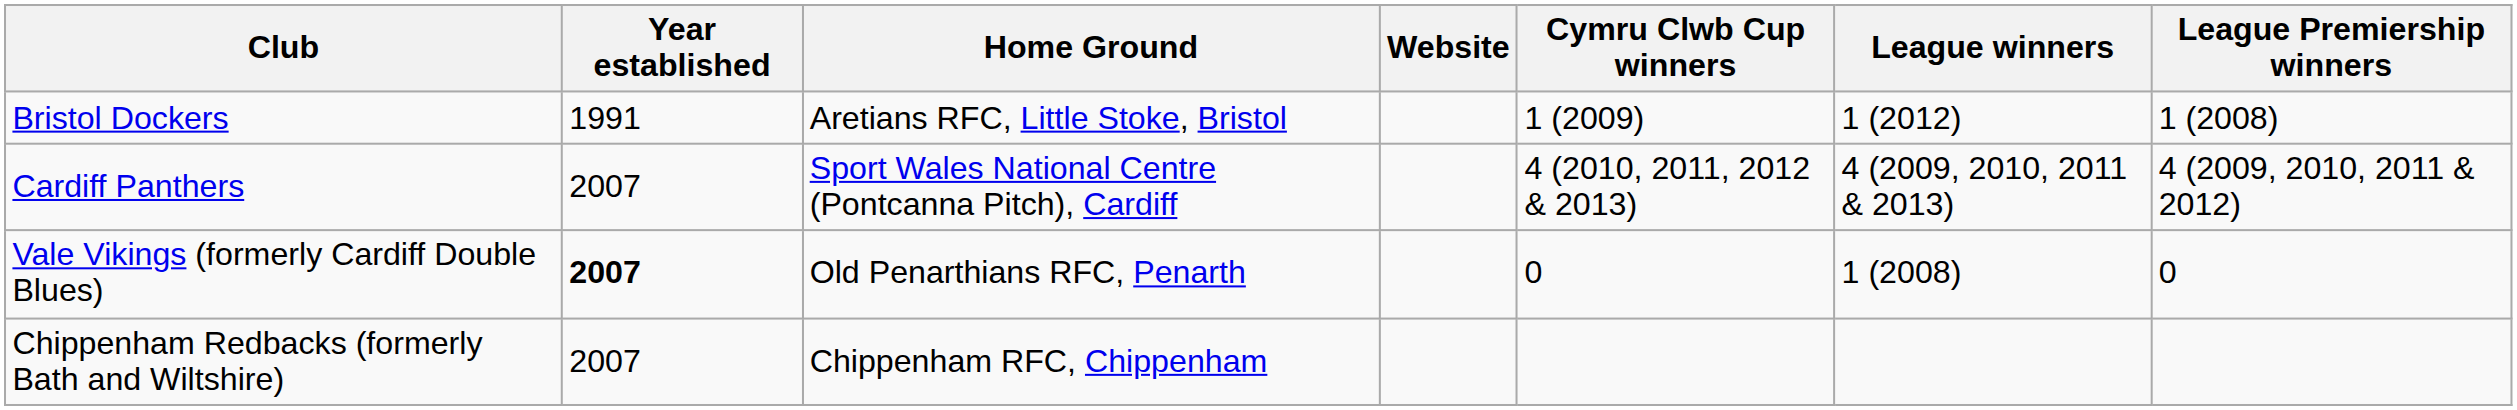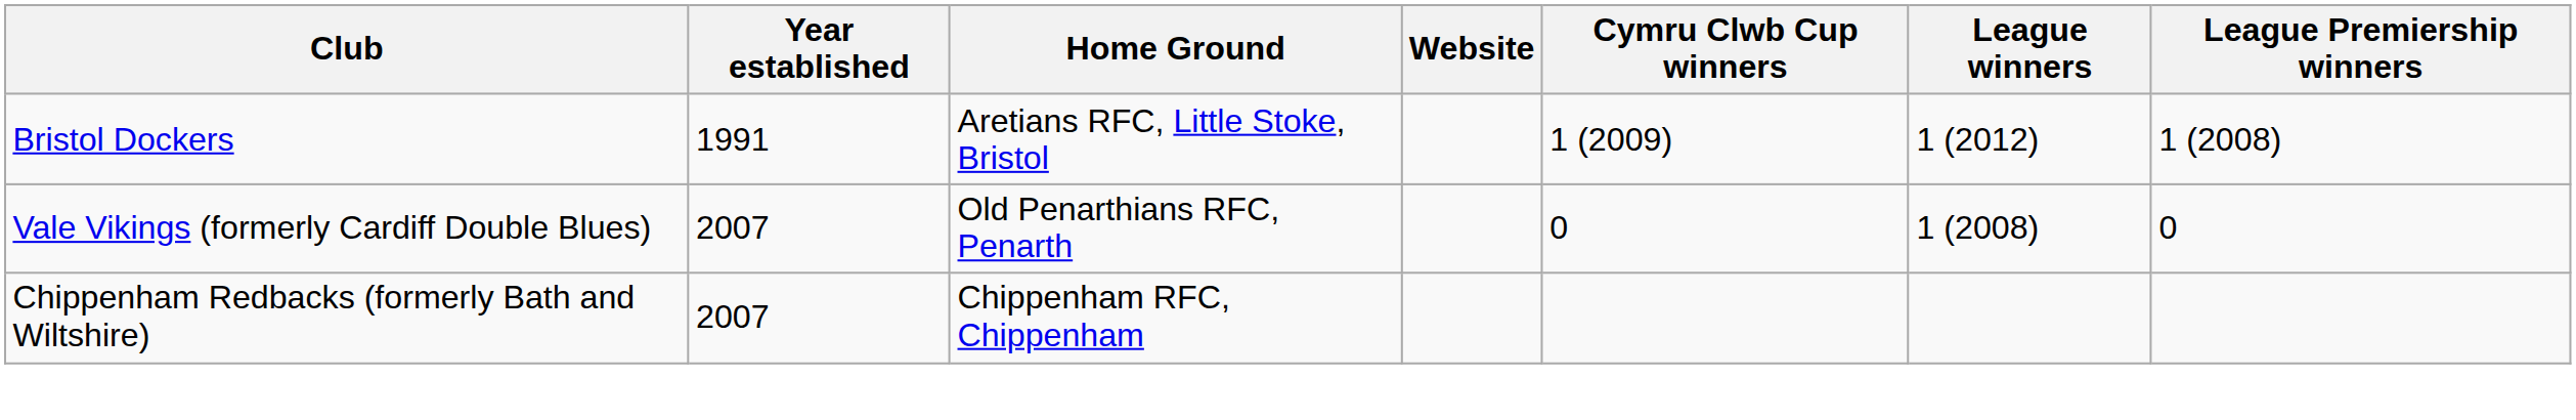- row: Cardiff Panthers | 2007 | Sport Wales National Centre (Pontcanna Pitch), Cardiff | 4 (2010, 2011, 2012 & 2013) | 4 (2009, 2010, 2011 & 2013) | 4 (2009, 2010, 2011 & 2012)
Vale Vikings (formerly Cardiff Double Blues) | Year established: bold -> normal
